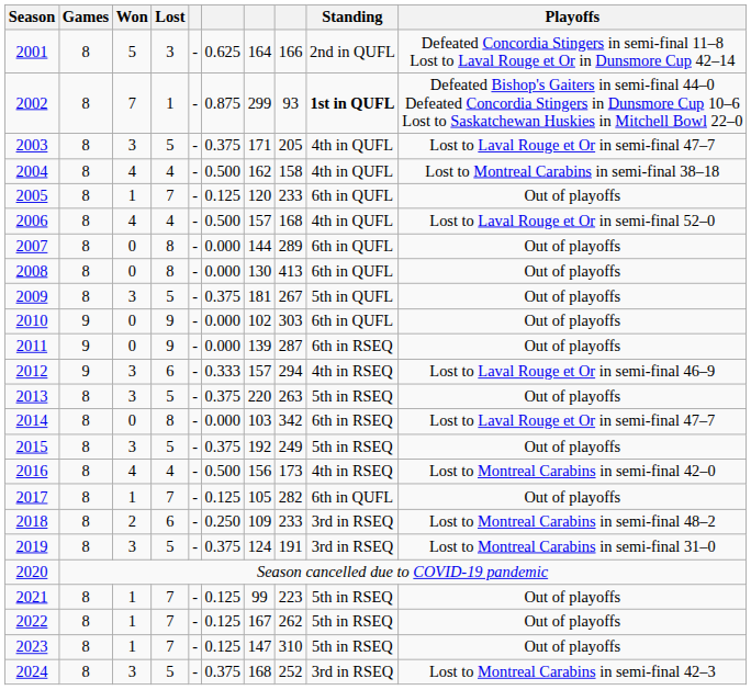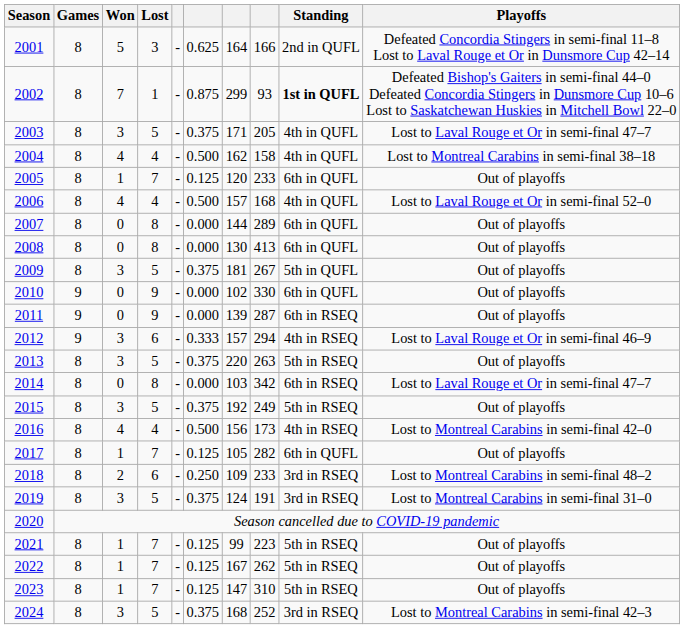2010 | column 8: 303 -> 330
